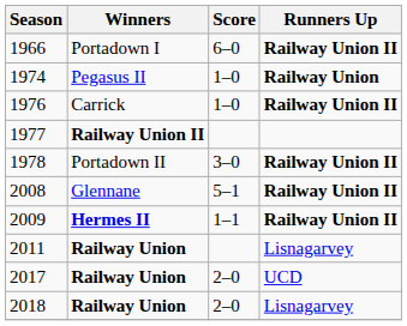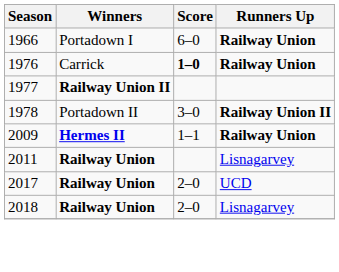1966 | Runners Up: Railway Union II -> Railway Union
- row: 1974 | Pegasus II | 1–0 | Railway Union
1976 | Score: normal -> bold
1976 | Runners Up: Railway Union II -> Railway Union
- row: 2008 | Glennane | 5–1 | Railway Union II
2009 | Runners Up: Railway Union II -> Railway Union
